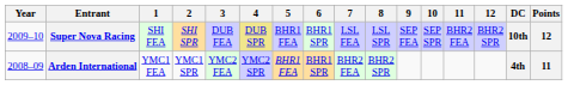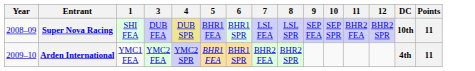- column: 2 | SHI SPR | YMC1 SPR
Super Nova Racing | Year: 2009–10 -> 2008–09
Super Nova Racing | Points: 12 -> 11
Arden International | Year: 2008–09 -> 2009–10
